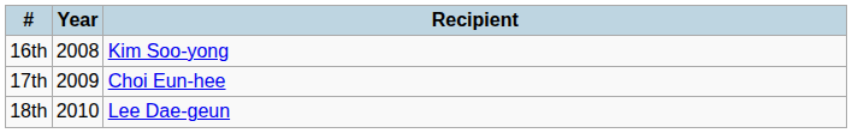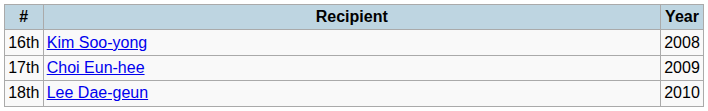columns swapped: Year <-> Recipient
